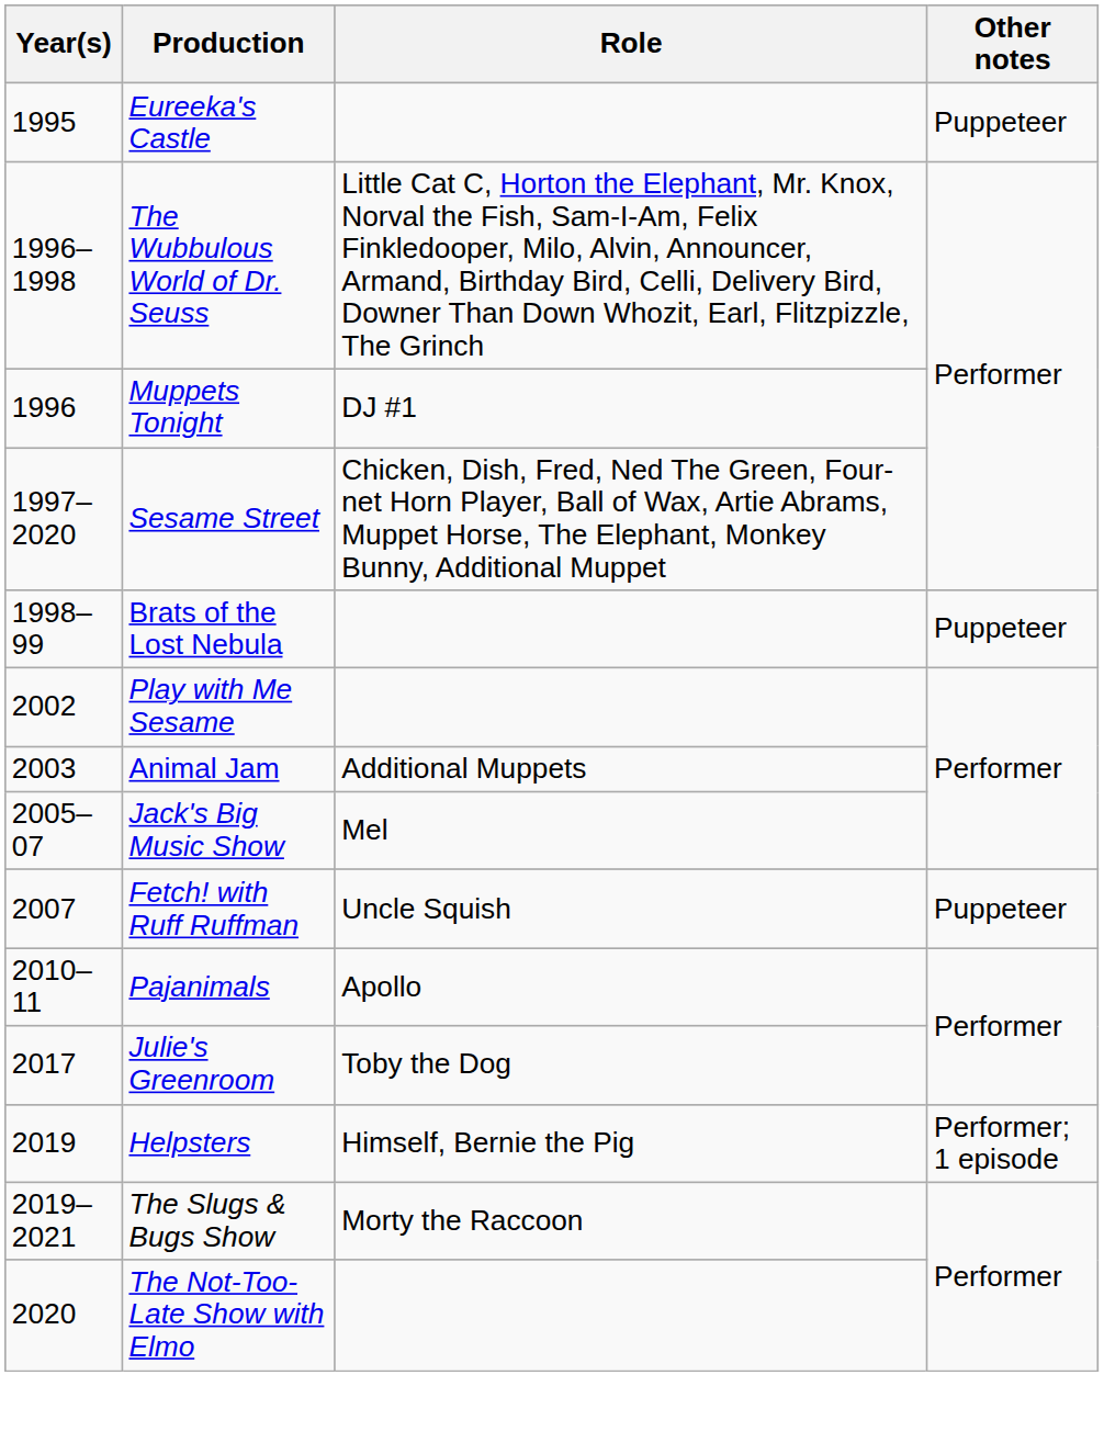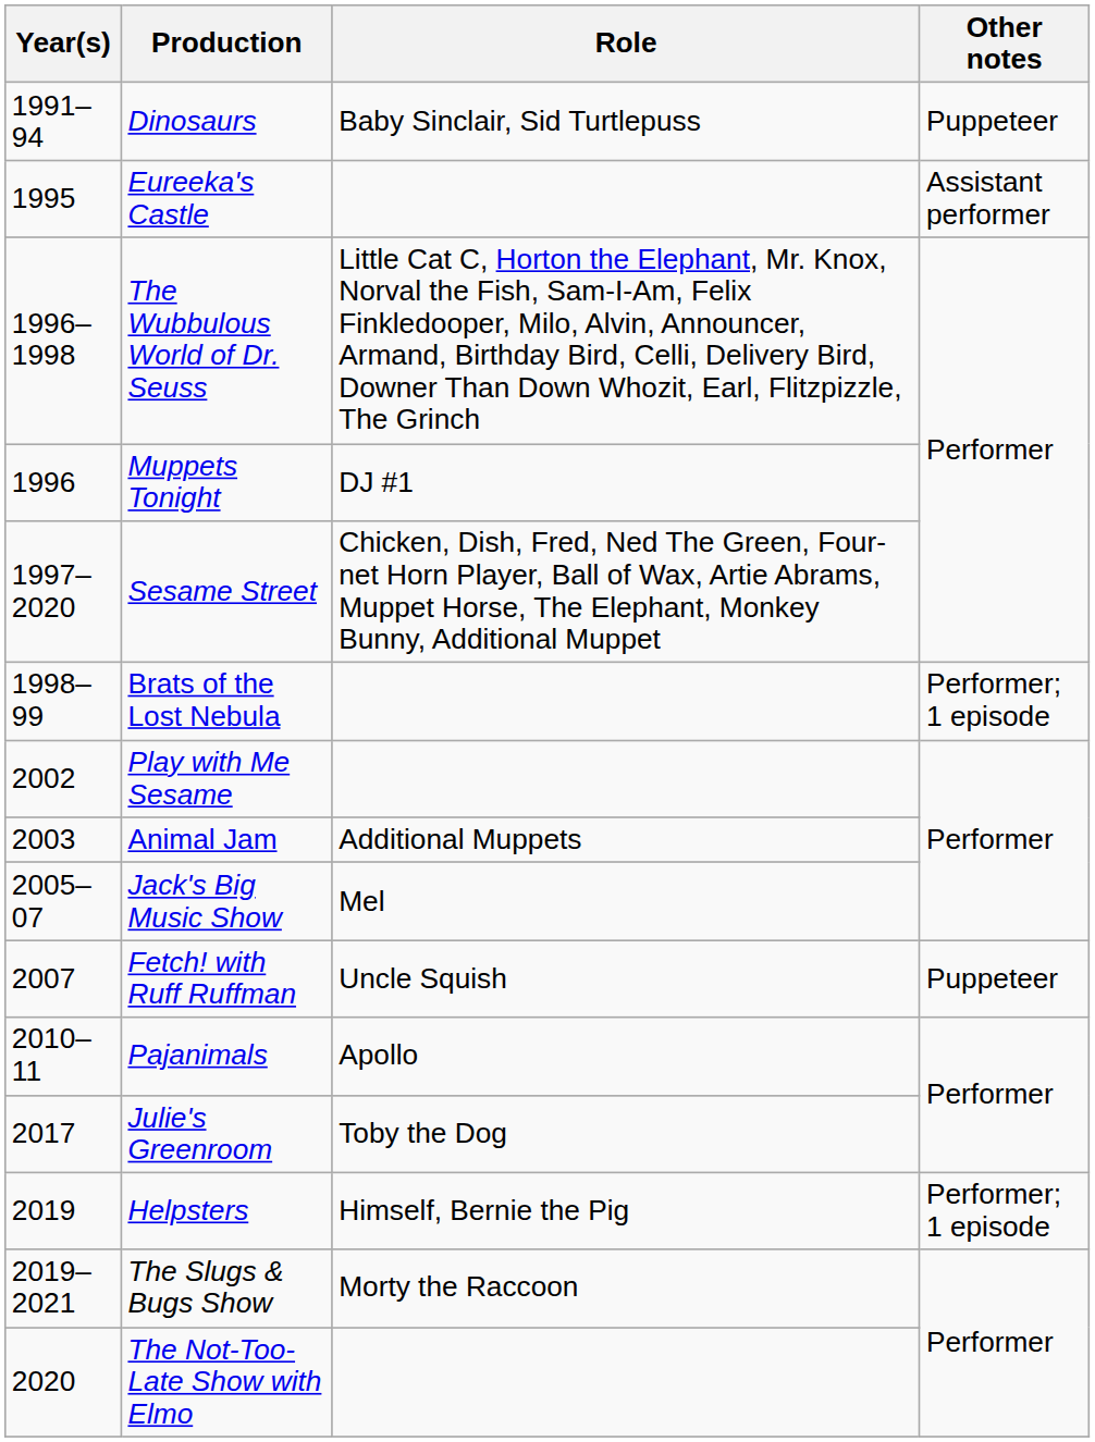+ row: 1991–94 | Dinosaurs | Baby Sinclair, Sid Turtlepuss | Puppeteer
Eureeka's Castle | Other notes: Puppeteer -> Assistant performer
Brats of the Lost Nebula | Other notes: Puppeteer -> Performer; 1 episode
